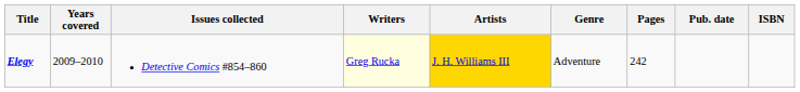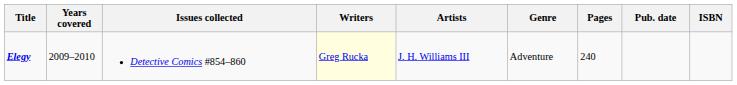Elegy | Artists: gold background -> no background
Elegy | Pages: 242 -> 240
